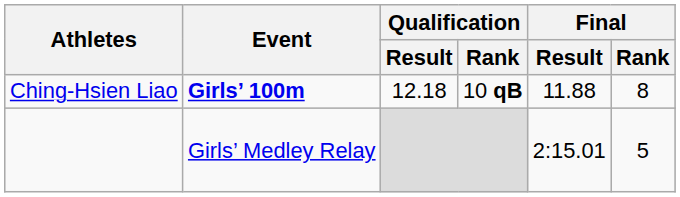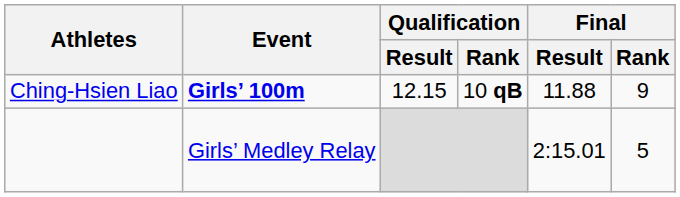Ching-Hsien Liao | Qualification / Result: 12.18 -> 12.15
Ching-Hsien Liao | Final / Rank: 8 -> 9
